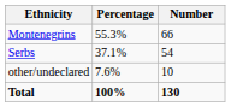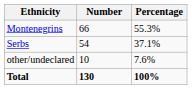columns swapped: Number <-> Percentage
